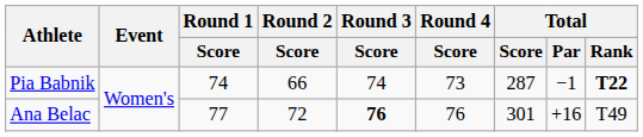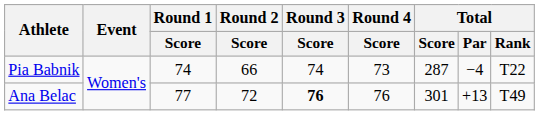Pia Babnik | Total / Par: −1 -> −4
Pia Babnik | Total / Rank: bold -> normal
Ana Belac | Total / Par: +16 -> +13
